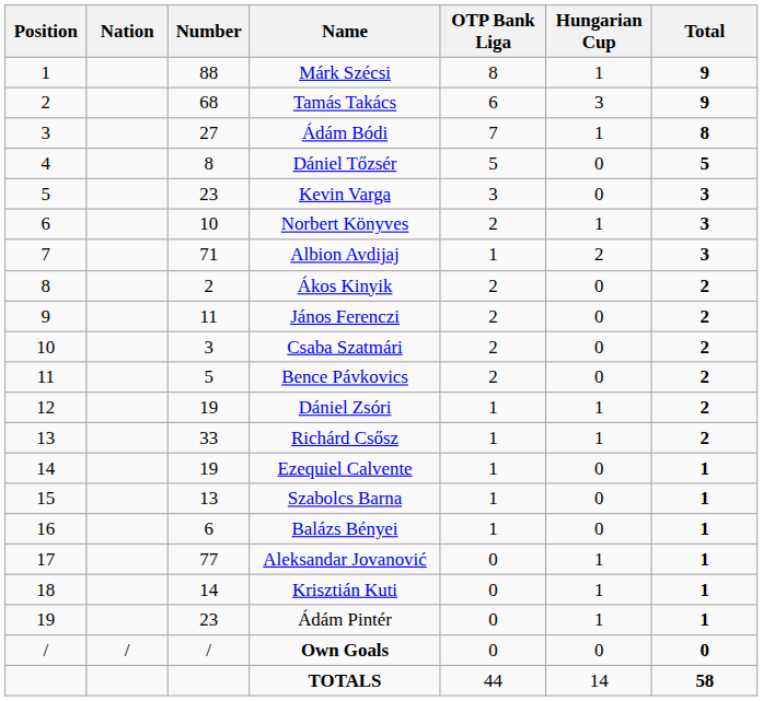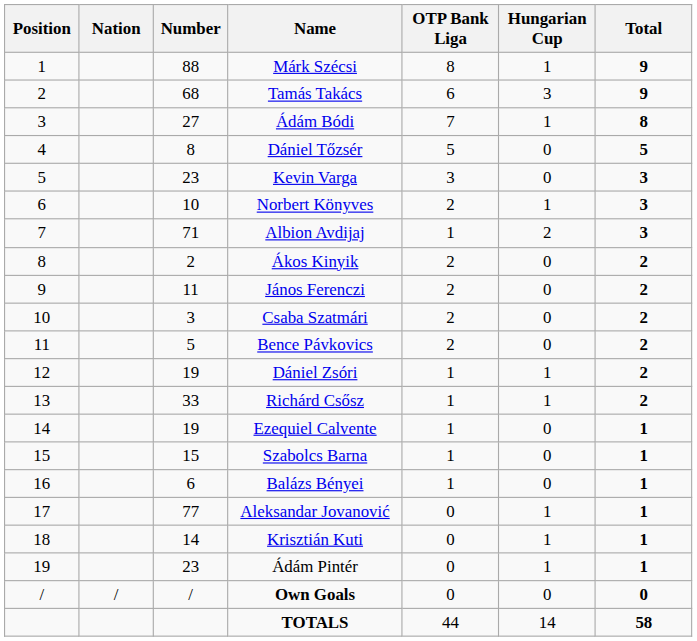Szabolcs Barna | Number: 13 -> 15
